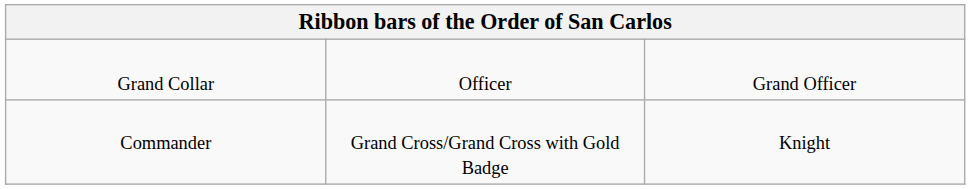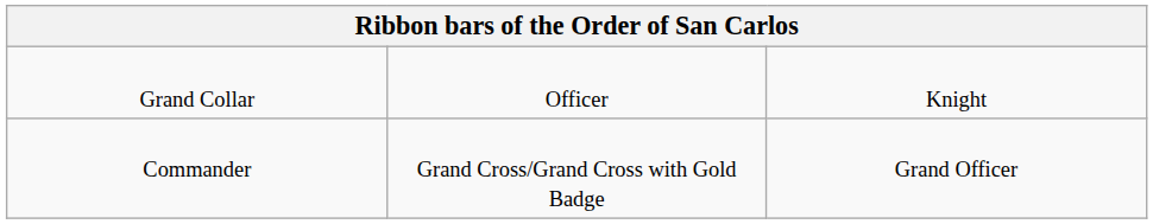Grand Collar | column 3: Grand Officer -> Knight
Commander | column 3: Knight -> Grand Officer
